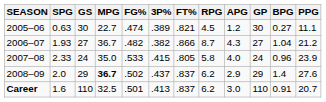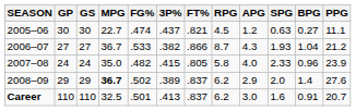columns swapped: GP <-> SPG
2005–06 | 3P%: .389 -> .437
2006–07 | FG%: .482 -> .533
2007–08 | FG%: .533 -> .482
2008–09 | 3P%: .437 -> .389
